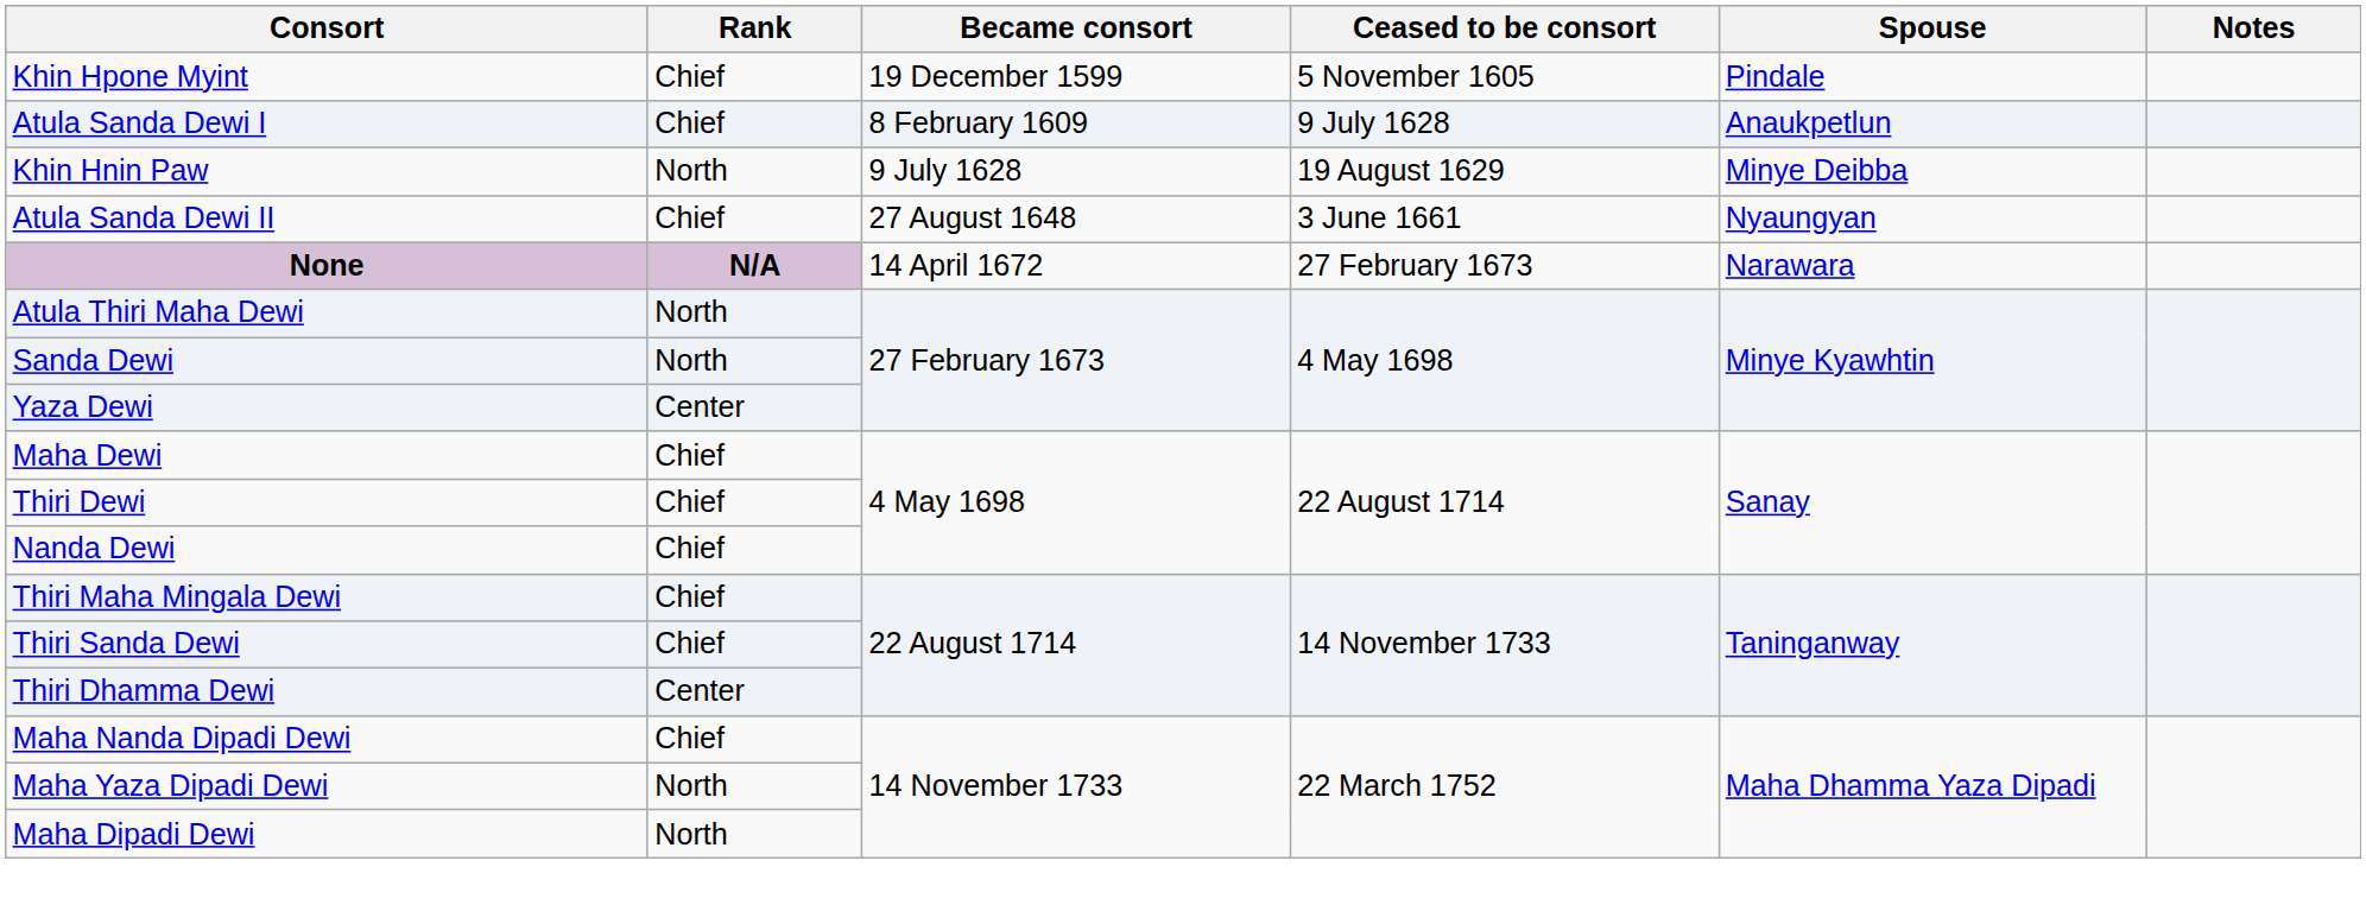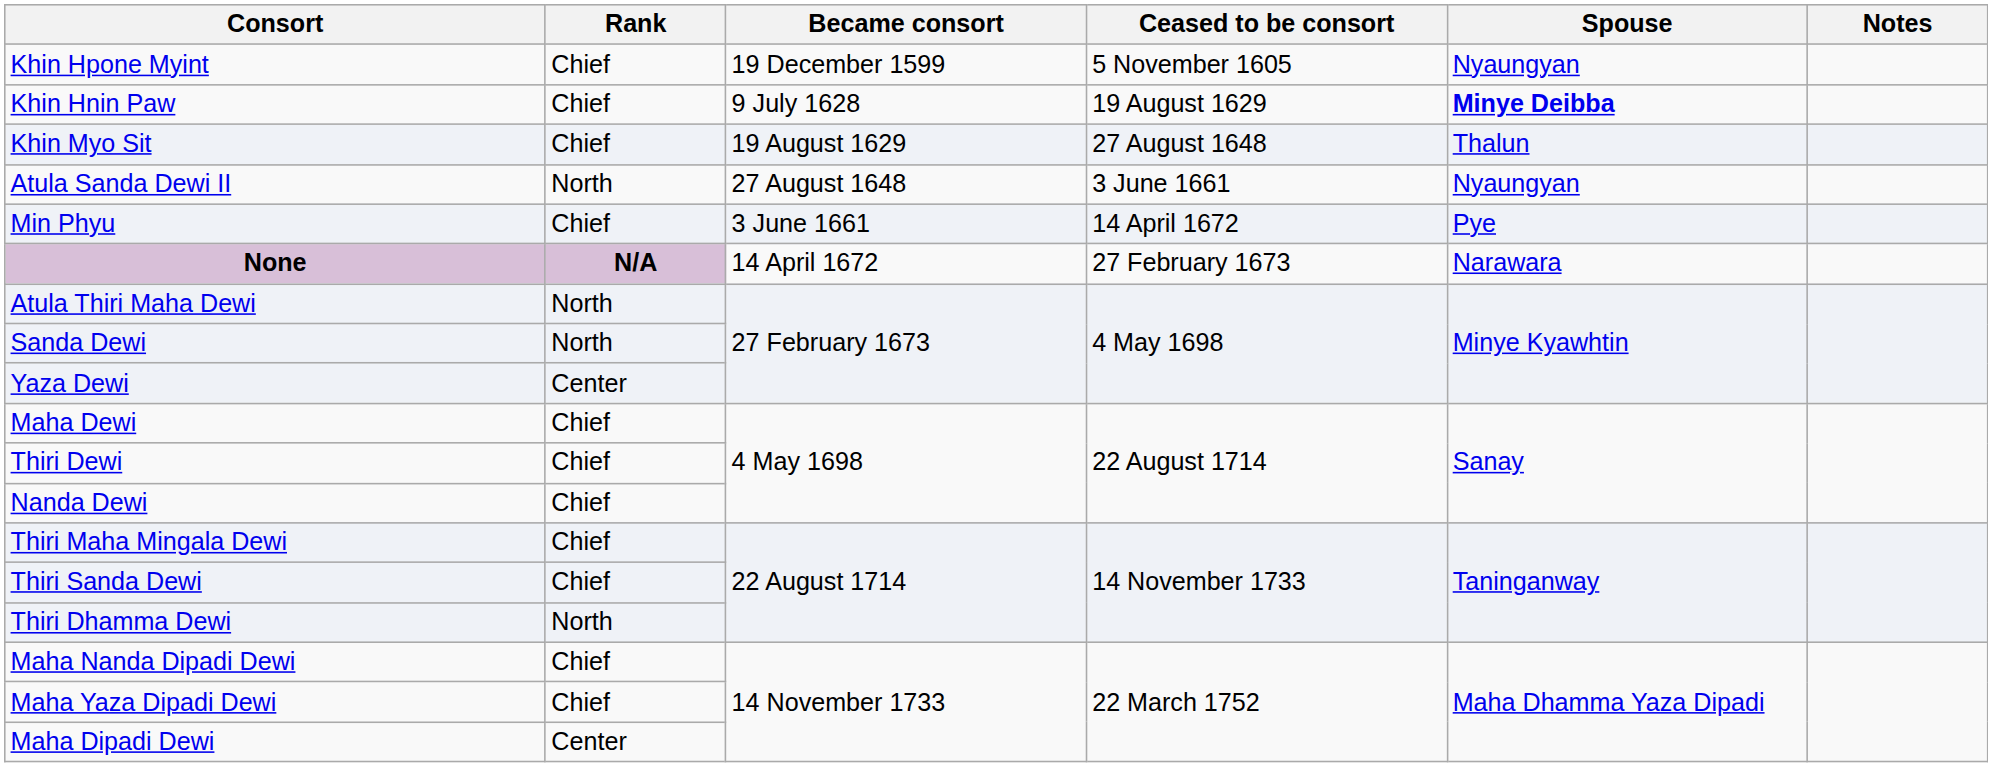Khin Hpone Myint | Spouse: Pindale -> Nyaungyan
- row: Atula Sanda Dewi I | Chief | 8 February 1609 | 9 July 1628 | Anaukpetlun
Khin Hnin Paw | Rank: North -> Chief
Khin Hnin Paw | Spouse: normal -> bold
+ row: Khin Myo Sit | Chief | 19 August 1629 | 27 August 1648 | Thalun
Atula Sanda Dewi II | Rank: Chief -> North
+ row: Min Phyu | Chief | 3 June 1661 | 14 April 1672 | Pye
Thiri Dhamma Dewi | Rank: Center -> North
Maha Yaza Dipadi Dewi | Rank: North -> Chief
Maha Dipadi Dewi | Rank: North -> Center
